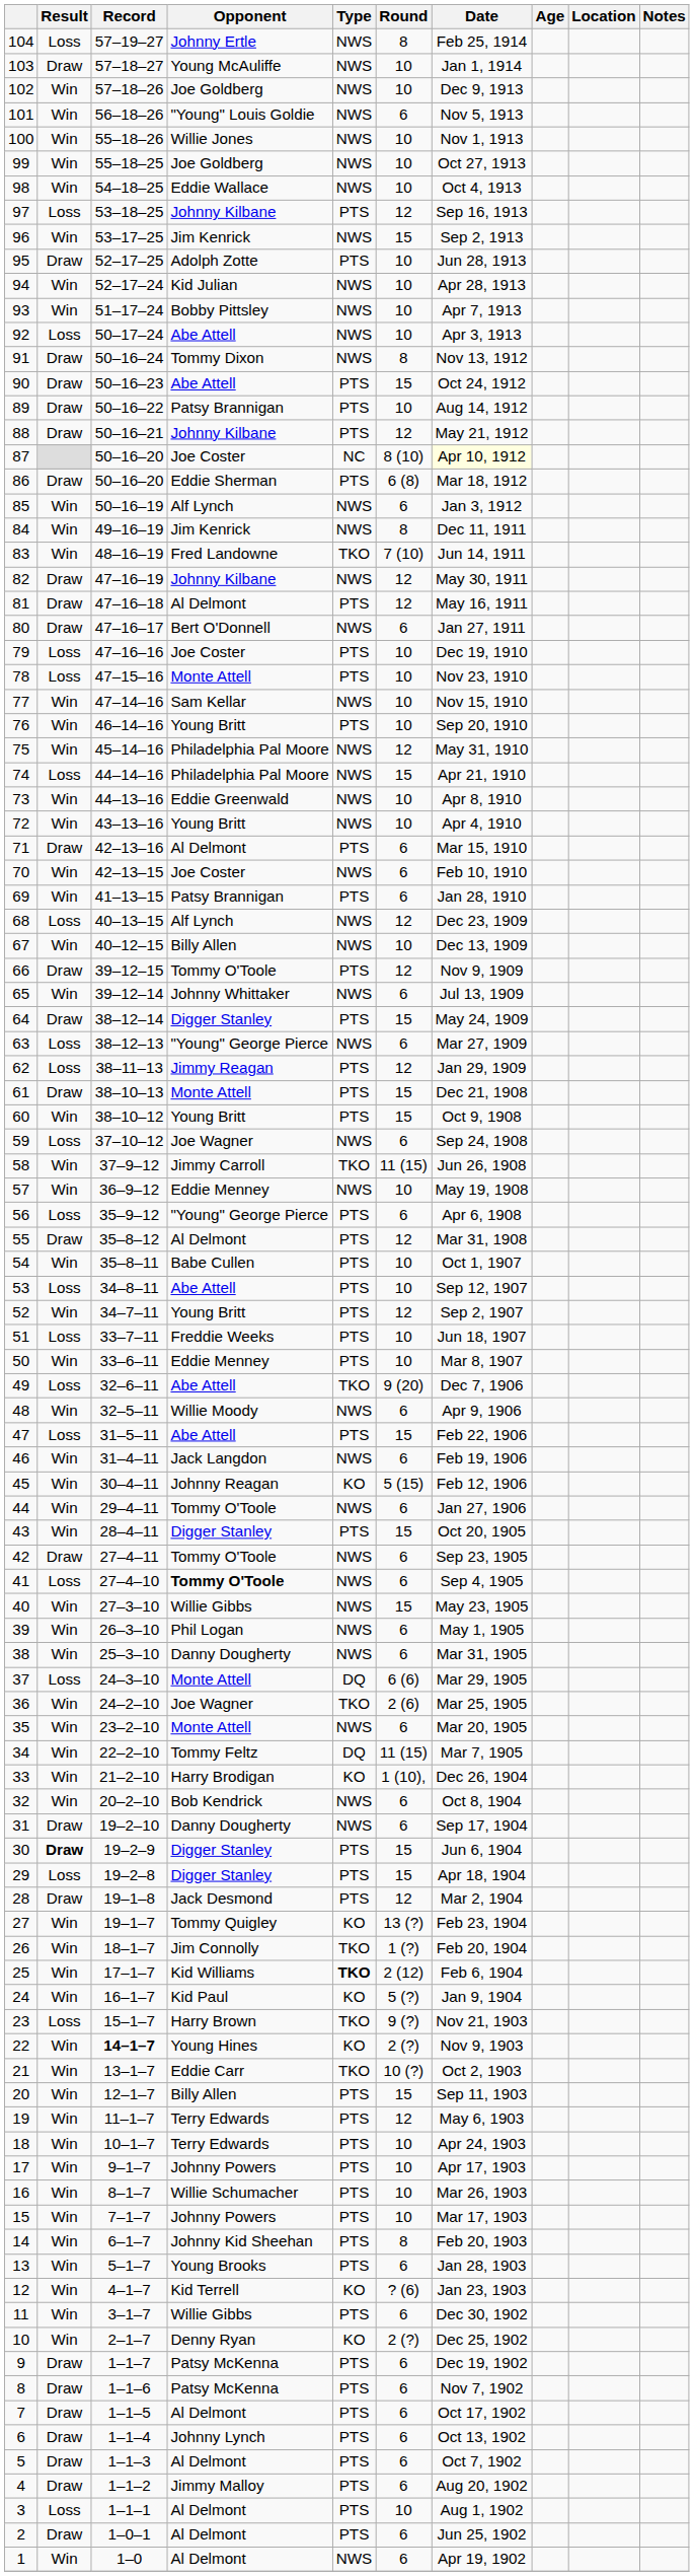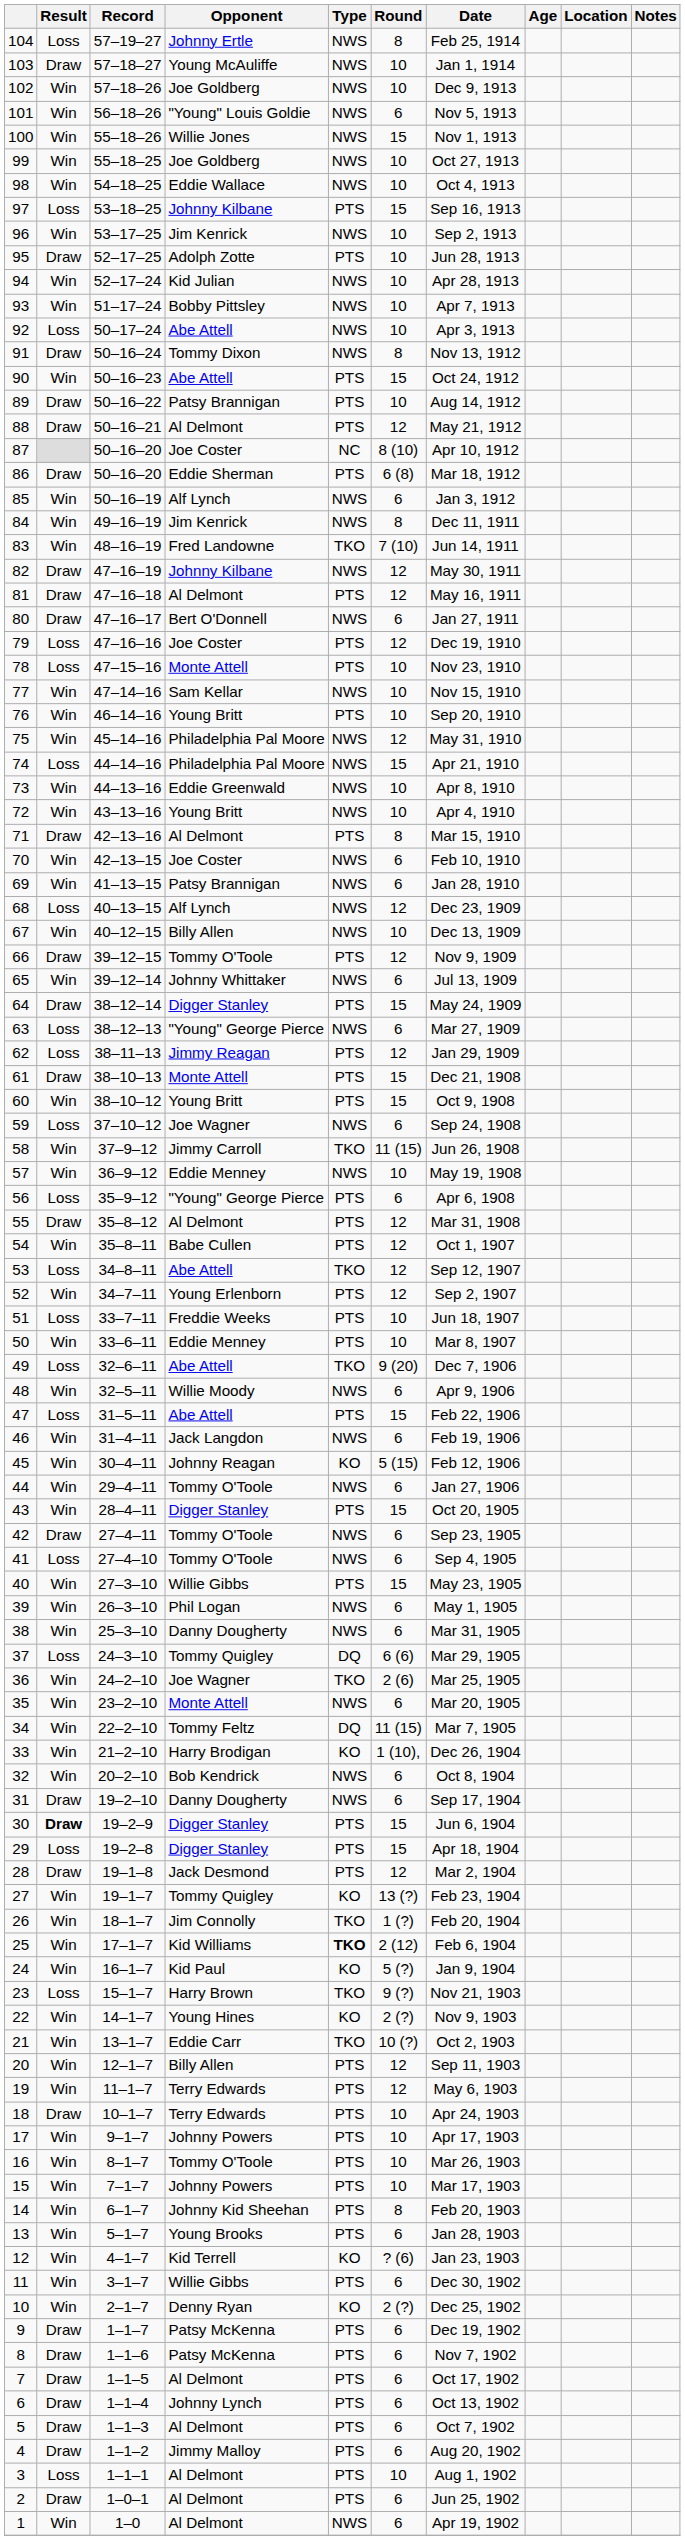100 | Round: 10 -> 15
97 | Round: 12 -> 15
96 | Round: 15 -> 10
90 | Result: Draw -> Win
88 | Opponent: Johnny Kilbane -> Al Delmont
87 | Date: lightyellow background -> no background
79 | Round: 10 -> 12
71 | Round: 6 -> 8
69 | Type: PTS -> NWS
54 | Round: 10 -> 12
53 | Type: PTS -> TKO
53 | Round: 10 -> 12
52 | Opponent: Young Britt -> Young Erlenborn
41 | Opponent: bold -> normal
40 | Type: NWS -> PTS
37 | Opponent: Monte Attell -> Tommy Quigley
22 | Record: bold -> normal
20 | Round: 15 -> 12
18 | Result: Win -> Draw
16 | Opponent: Willie Schumacher -> Tommy O'Toole
